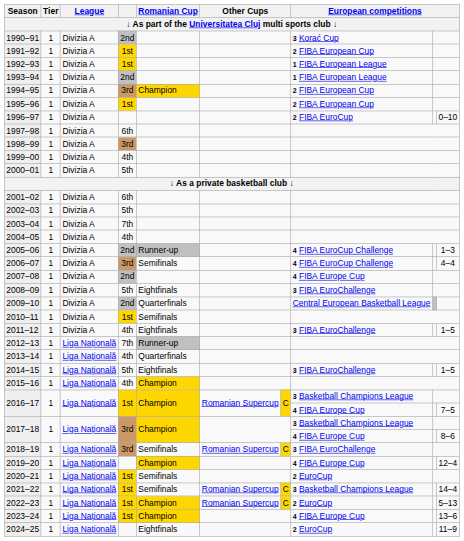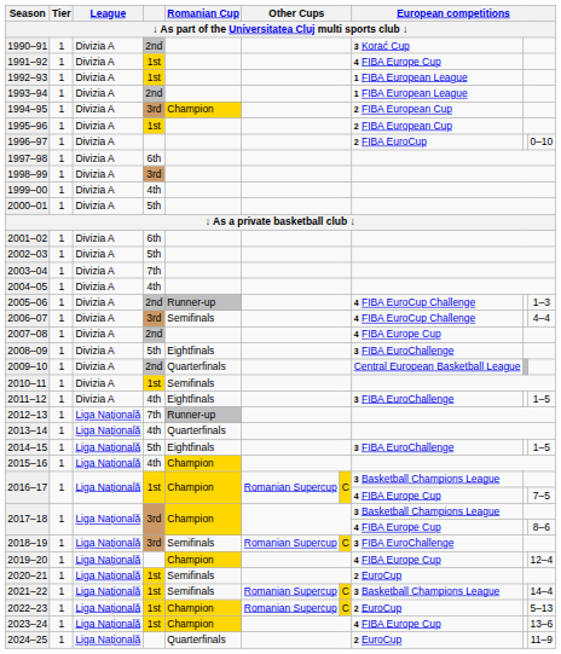1991–92 | column 8: 2 FIBA European Cup -> 4 FIBA Europe Cup
2024–25 | Romanian Cup: Eightfinals -> Quarterfinals
